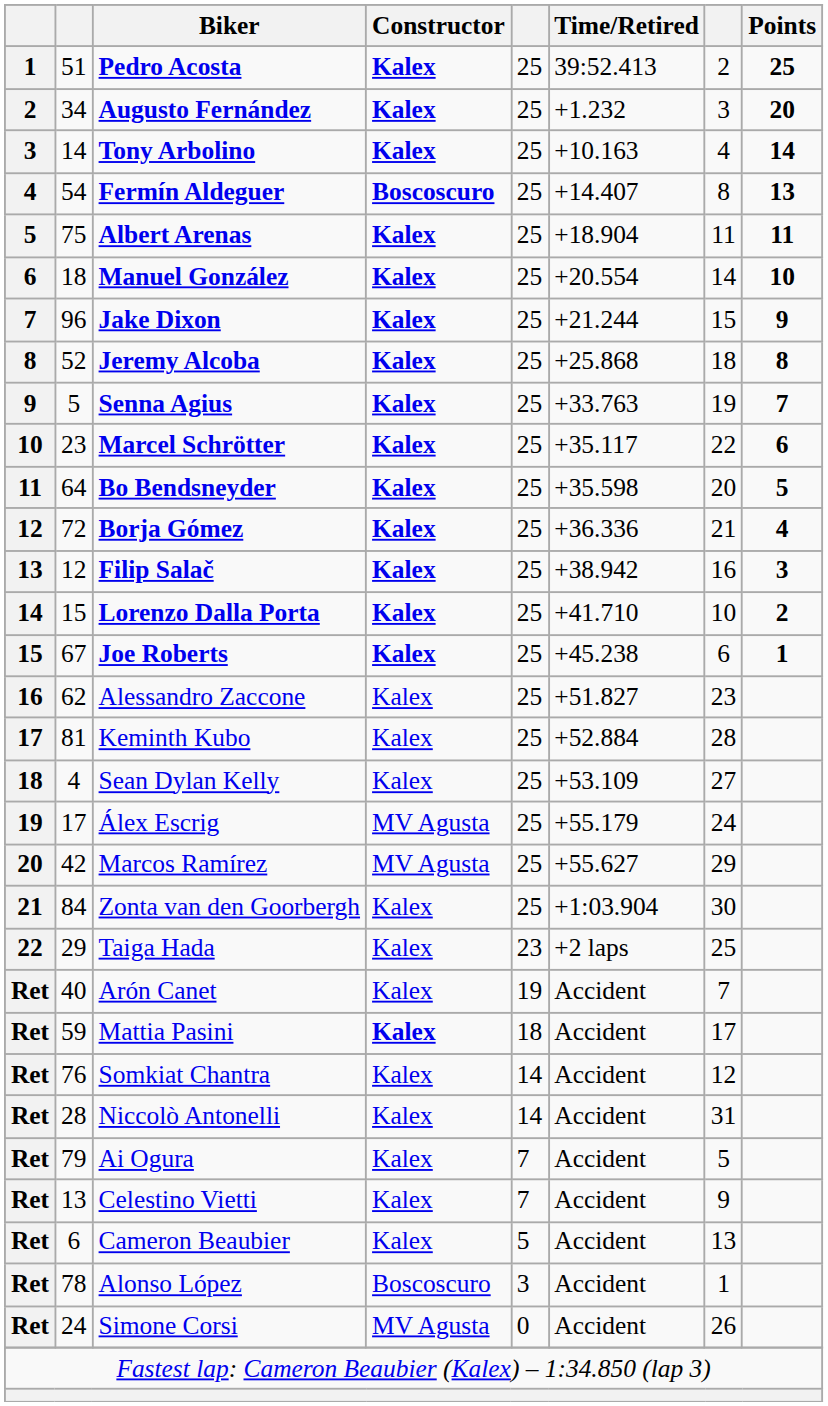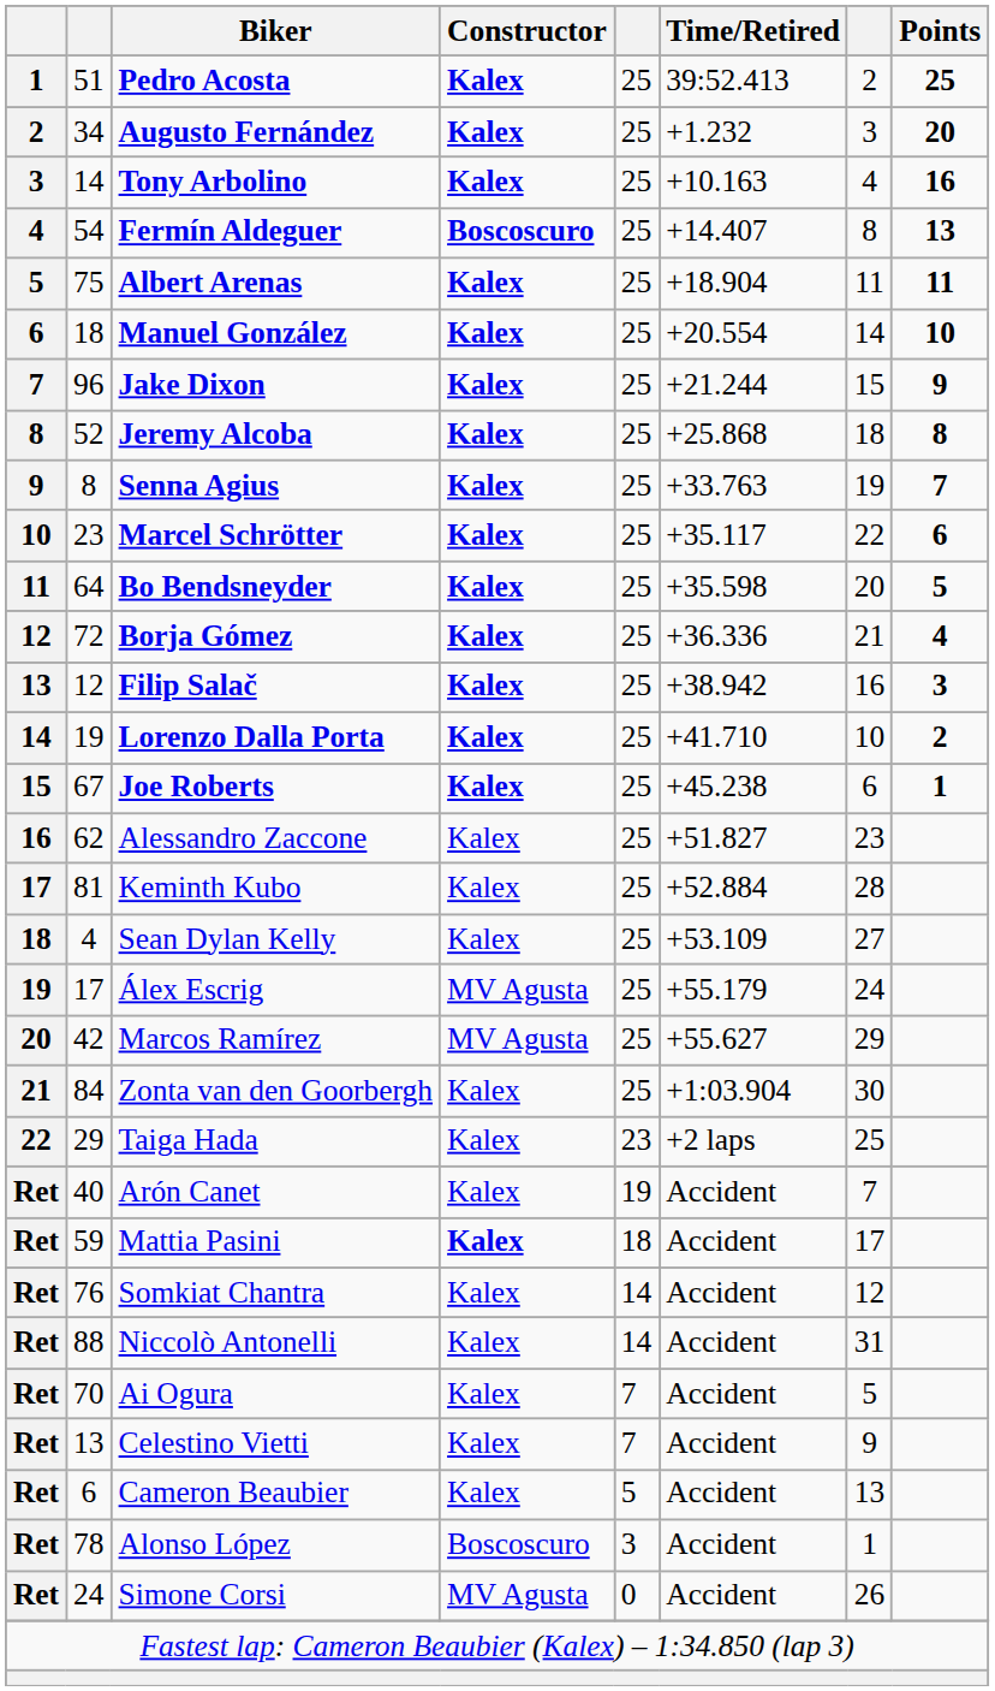Tony Arbolino | Points: 14 -> 16
Senna Agius | column 2: 5 -> 8
Lorenzo Dalla Porta | column 2: 15 -> 19
Niccolò Antonelli | column 2: 28 -> 88
Ai Ogura | column 2: 79 -> 70
